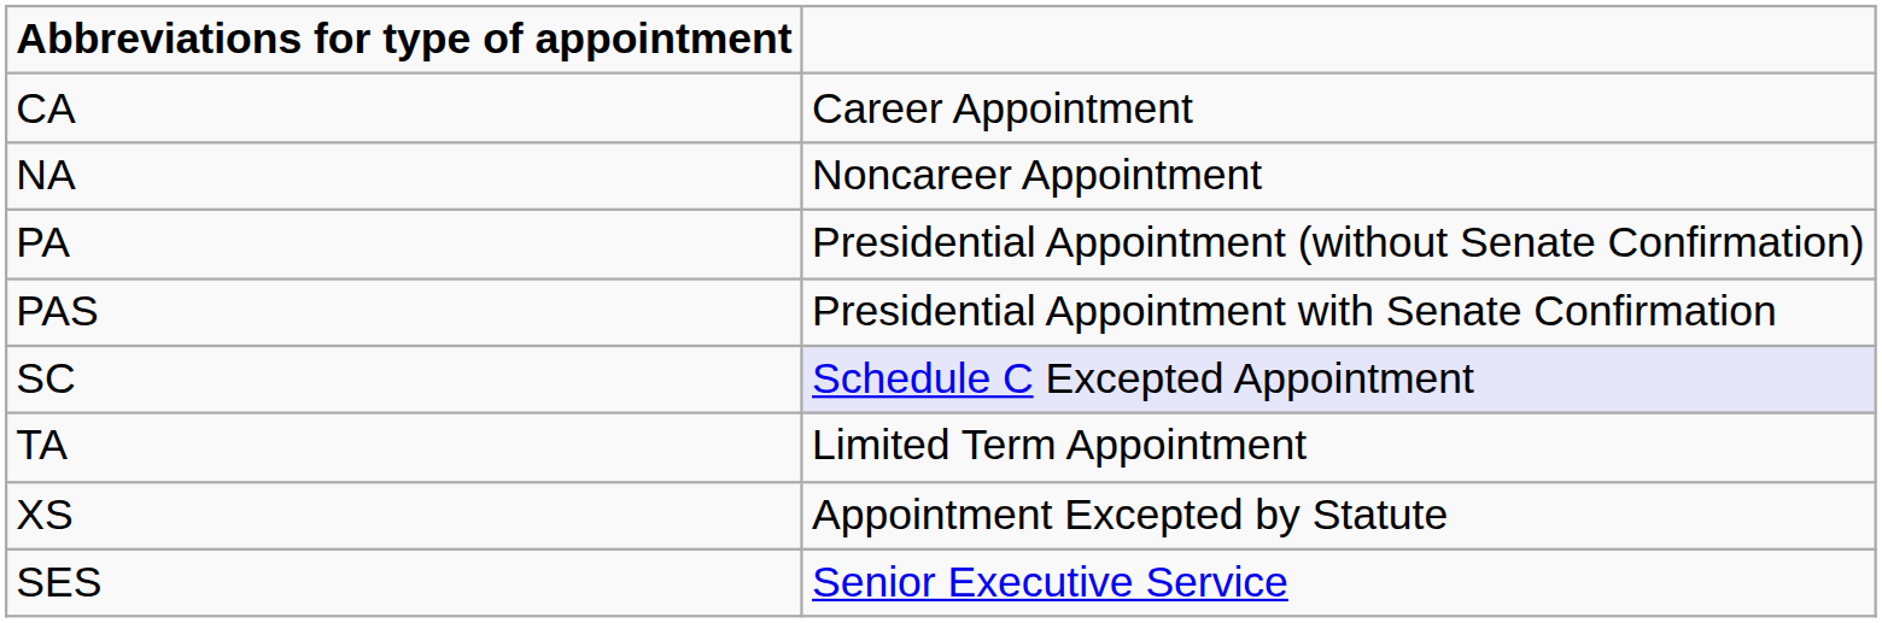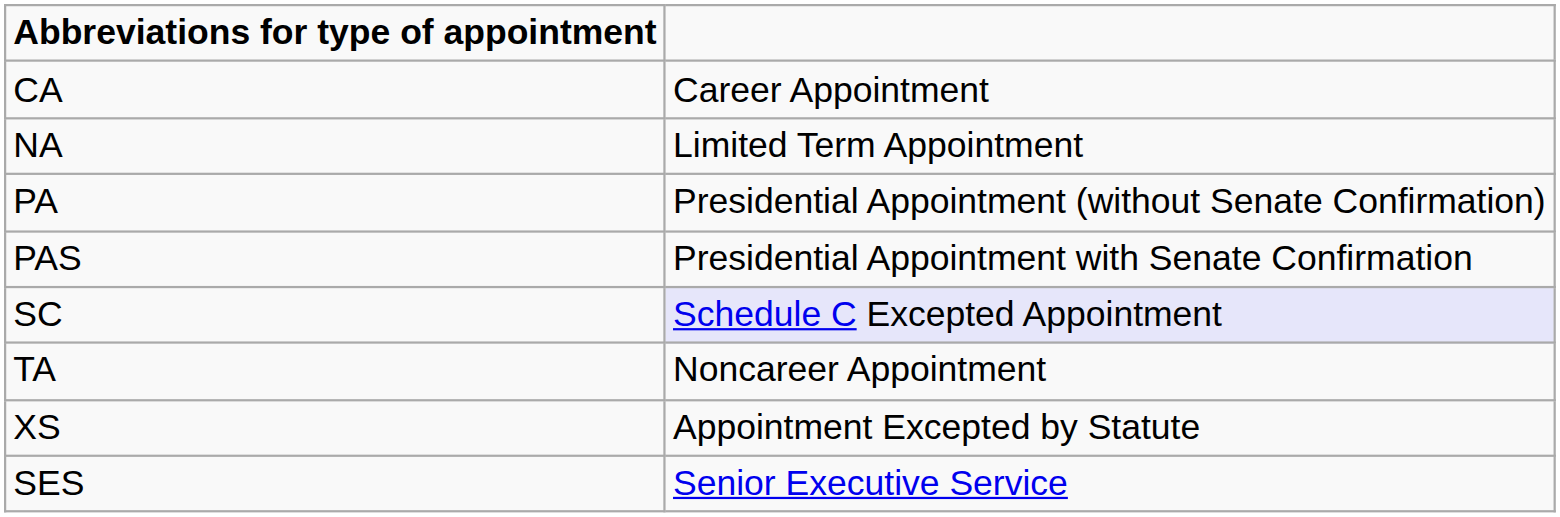NA | column 2: Noncareer Appointment -> Limited Term Appointment
TA | column 2: Limited Term Appointment -> Noncareer Appointment
